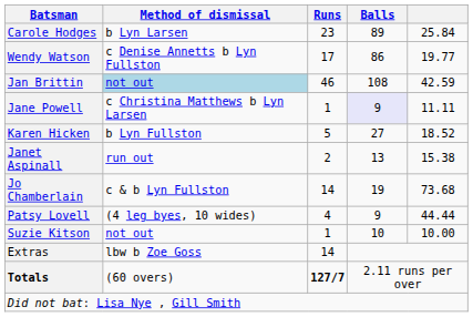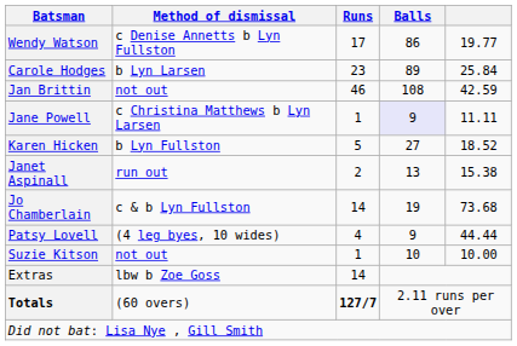rows swapped: Carole Hodges <-> Wendy Watson
Jan Brittin | Method of dismissal: lightblue background -> no background
